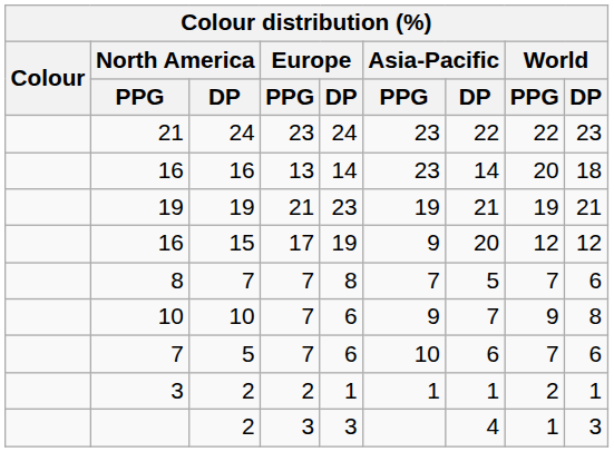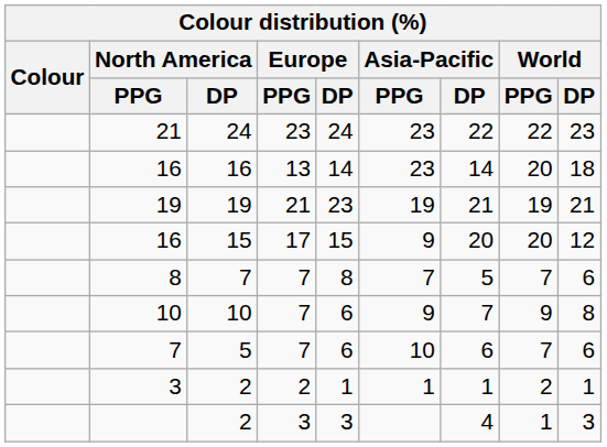16 / 15 | Europe / DP: 19 -> 15
16 / 15 | World / PPG: 12 -> 20
